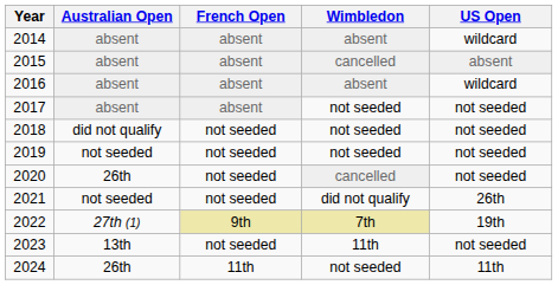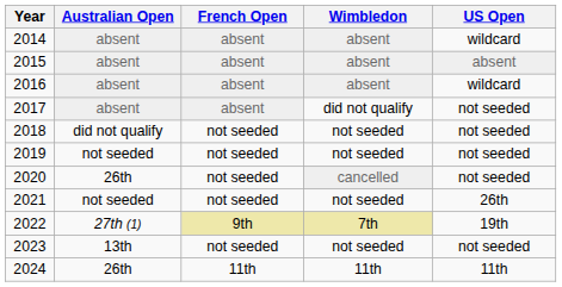2015 | Wimbledon: cancelled -> absent
2017 | Wimbledon: not seeded -> did not qualify
2021 | Wimbledon: did not qualify -> not seeded
2023 | Wimbledon: 11th -> not seeded
2024 | Wimbledon: not seeded -> 11th
